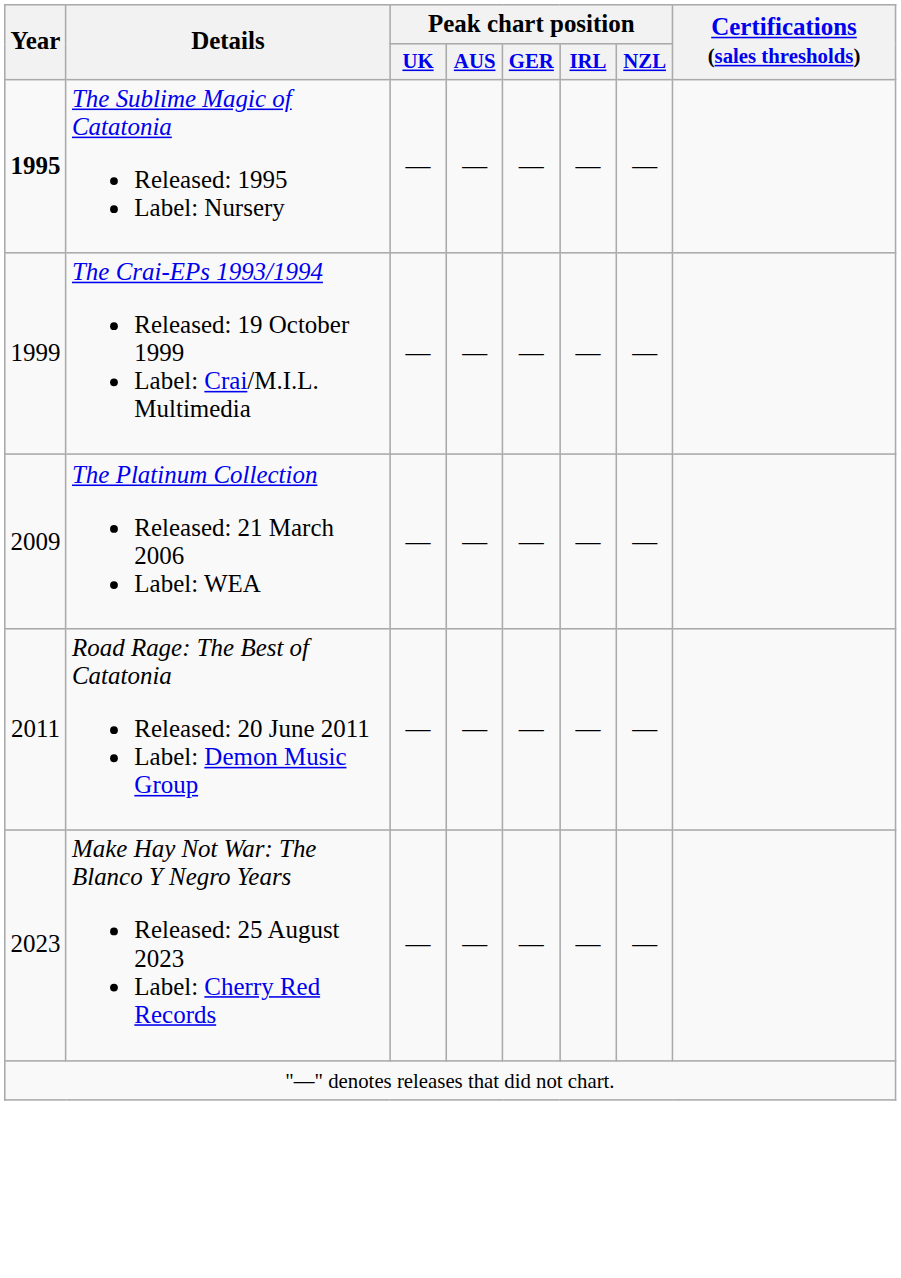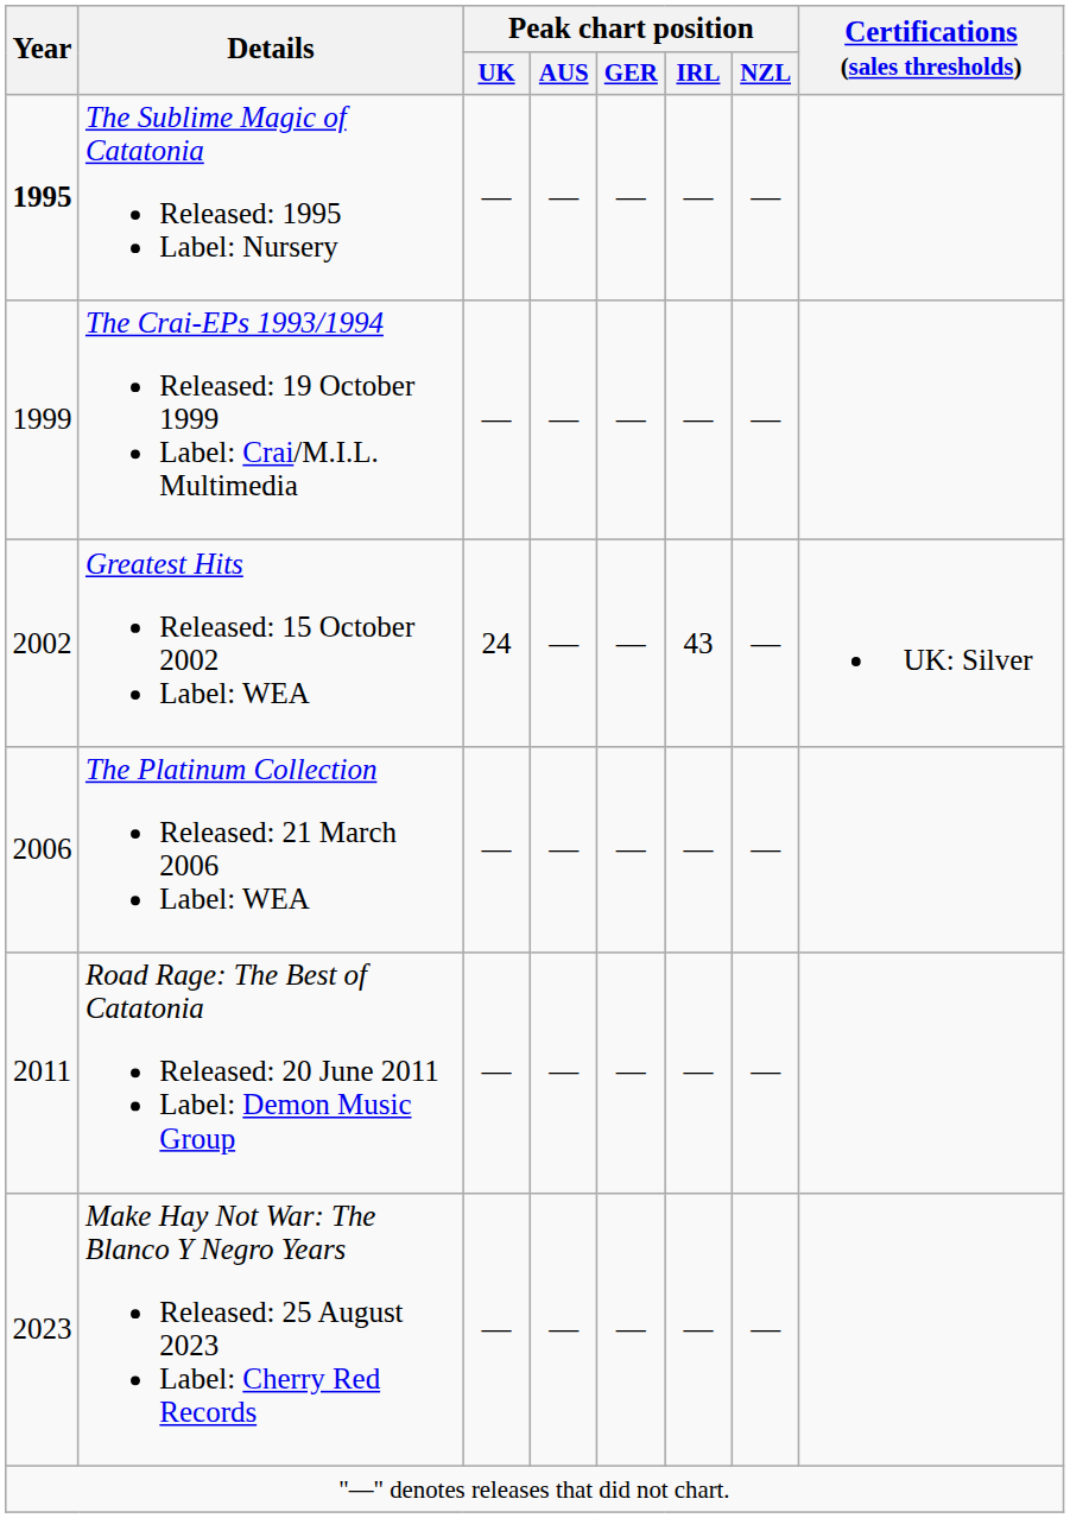+ row: 2002 | Greatest Hits Released: 15 October 2002 Label: WEA | 24 | — | — | 43 | — | UK: Silver
The Platinum Collection Released: 21 March 2006 Label: WEA | Year: 2009 -> 2006
